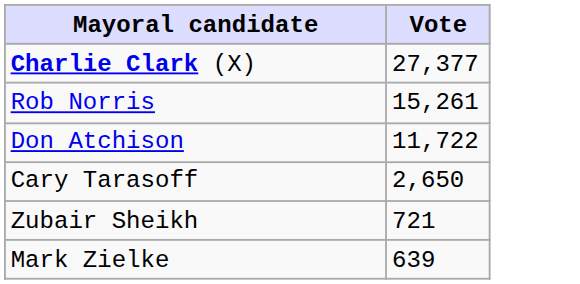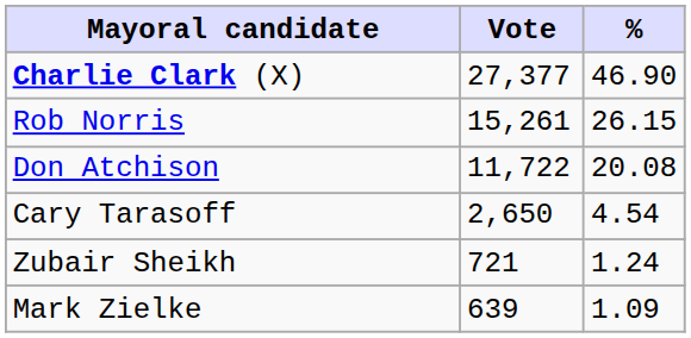+ column: % | 46.90 | 26.15 | 20.08 | 4.54 | 1.24 | 1.09
